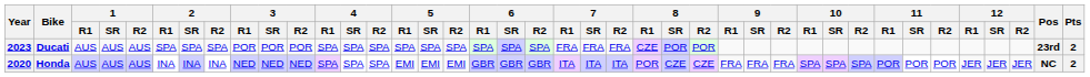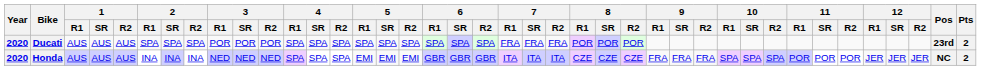Ducati | Year: 2023 -> 2020
Ducati | 8 / R1: CZE -> POR
Honda | 8 / R1: POR -> CZE
